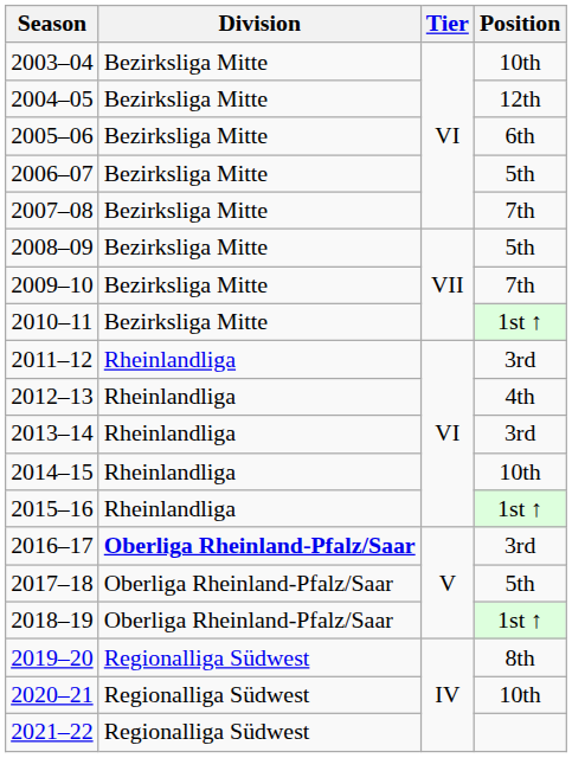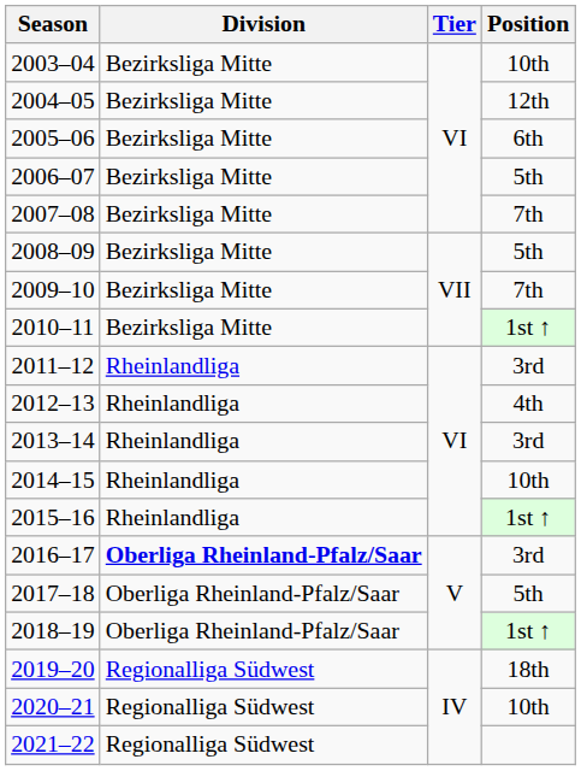2019–20 | Position: 8th -> 18th
